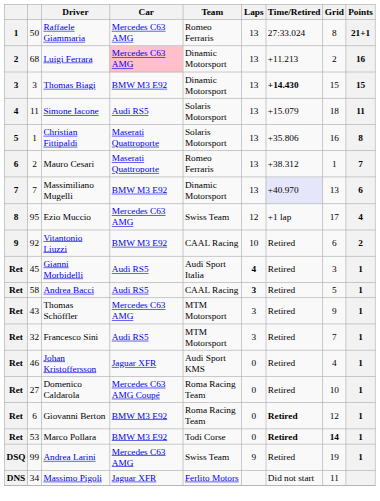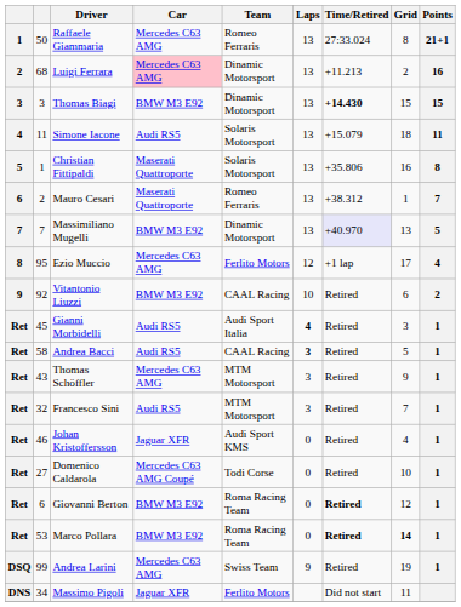Massimiliano Mugelli | Points: 6 -> 5
Ezio Muccio | Team: Swiss Team -> Ferlito Motors
Domenico Caldarola | Team: Roma Racing Team -> Todi Corse
Marco Pollara | Team: Todi Corse -> Roma Racing Team
